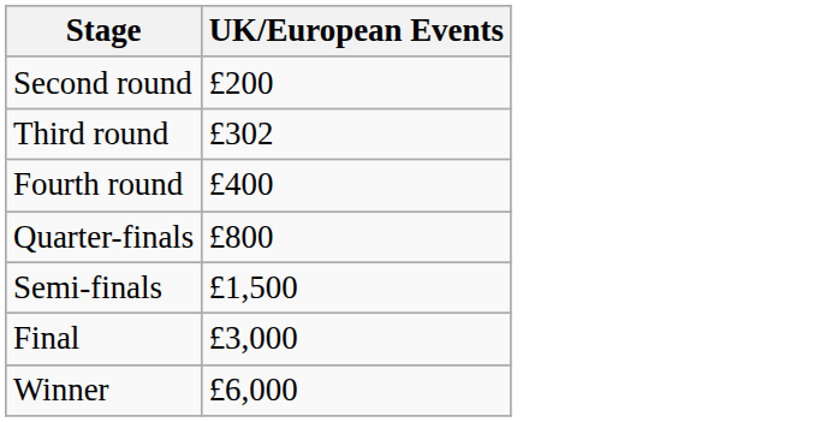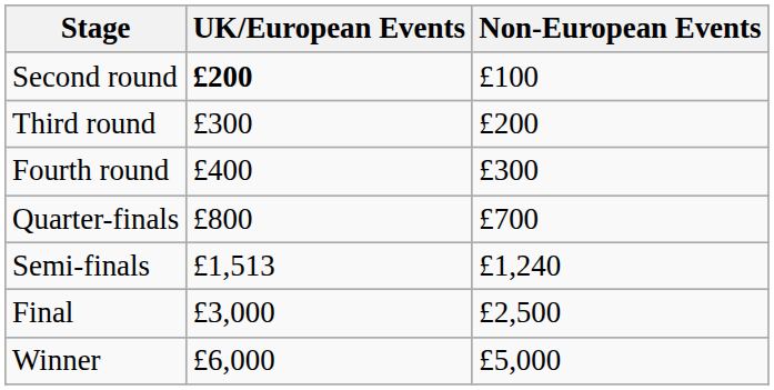+ column: Non-European Events | £100 | £200 | £300 | £700 | £1,240 | £2,500 | £5,000
Second round | UK/European Events: normal -> bold
Third round | UK/European Events: £302 -> £300
Semi-finals | UK/European Events: £1,500 -> £1,513
